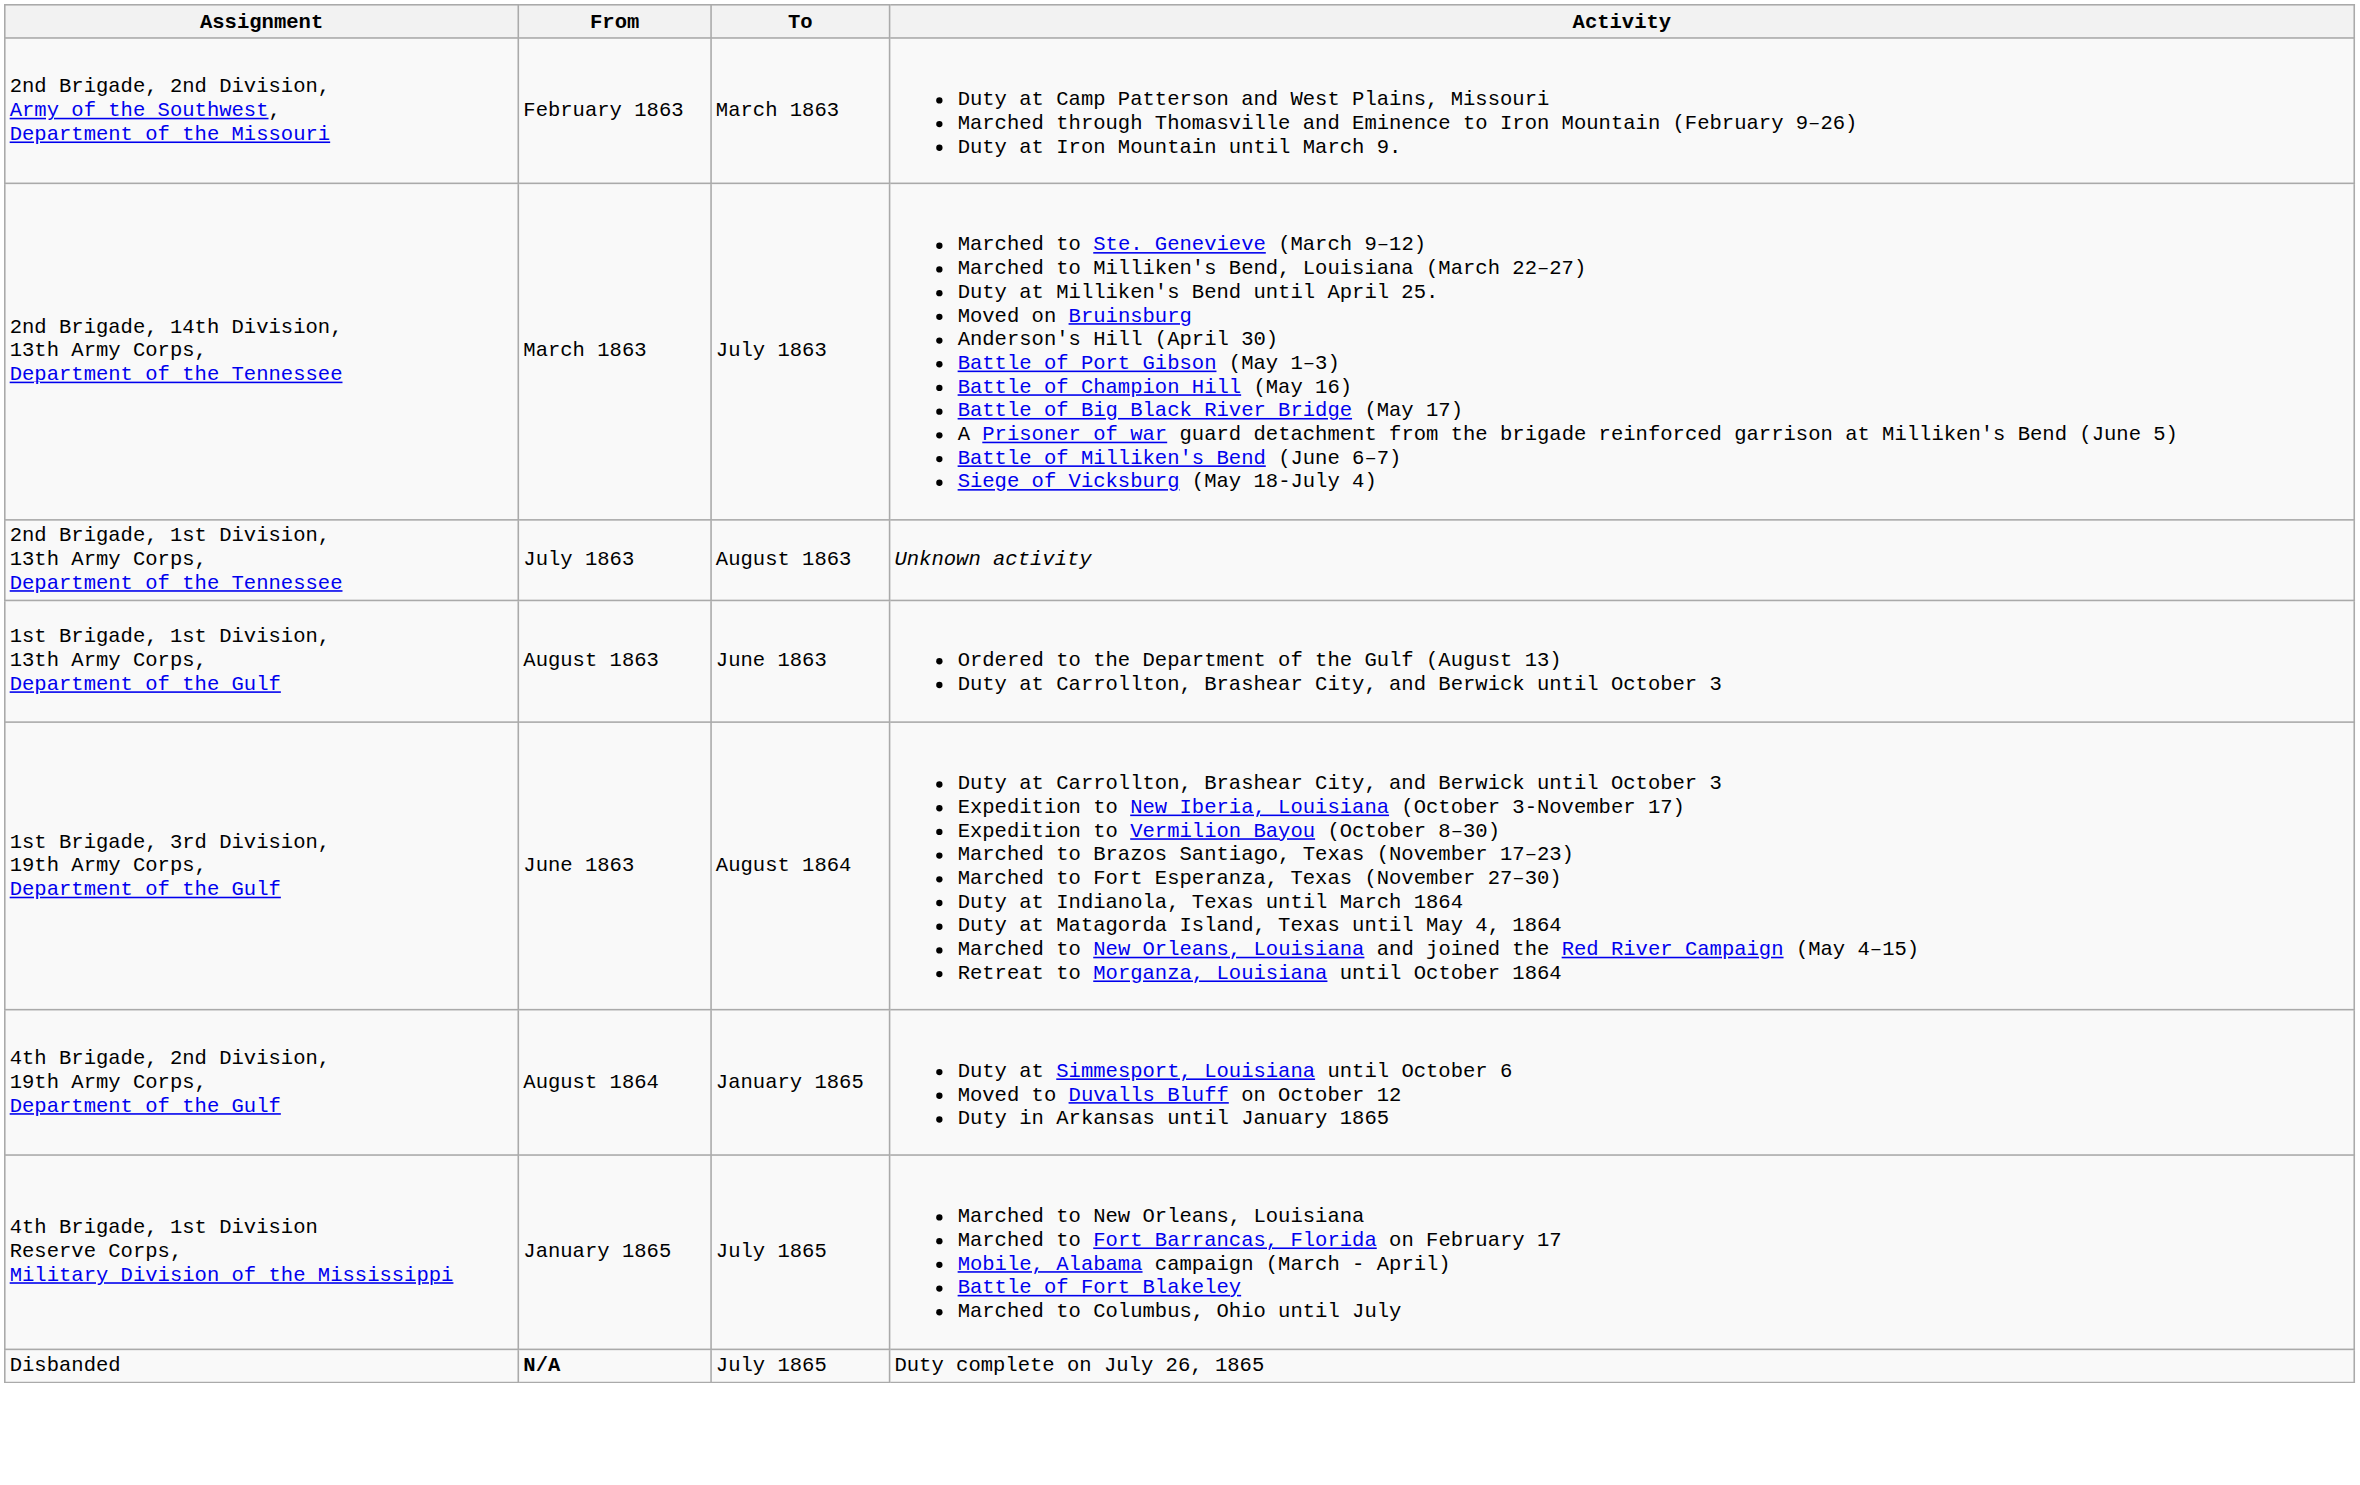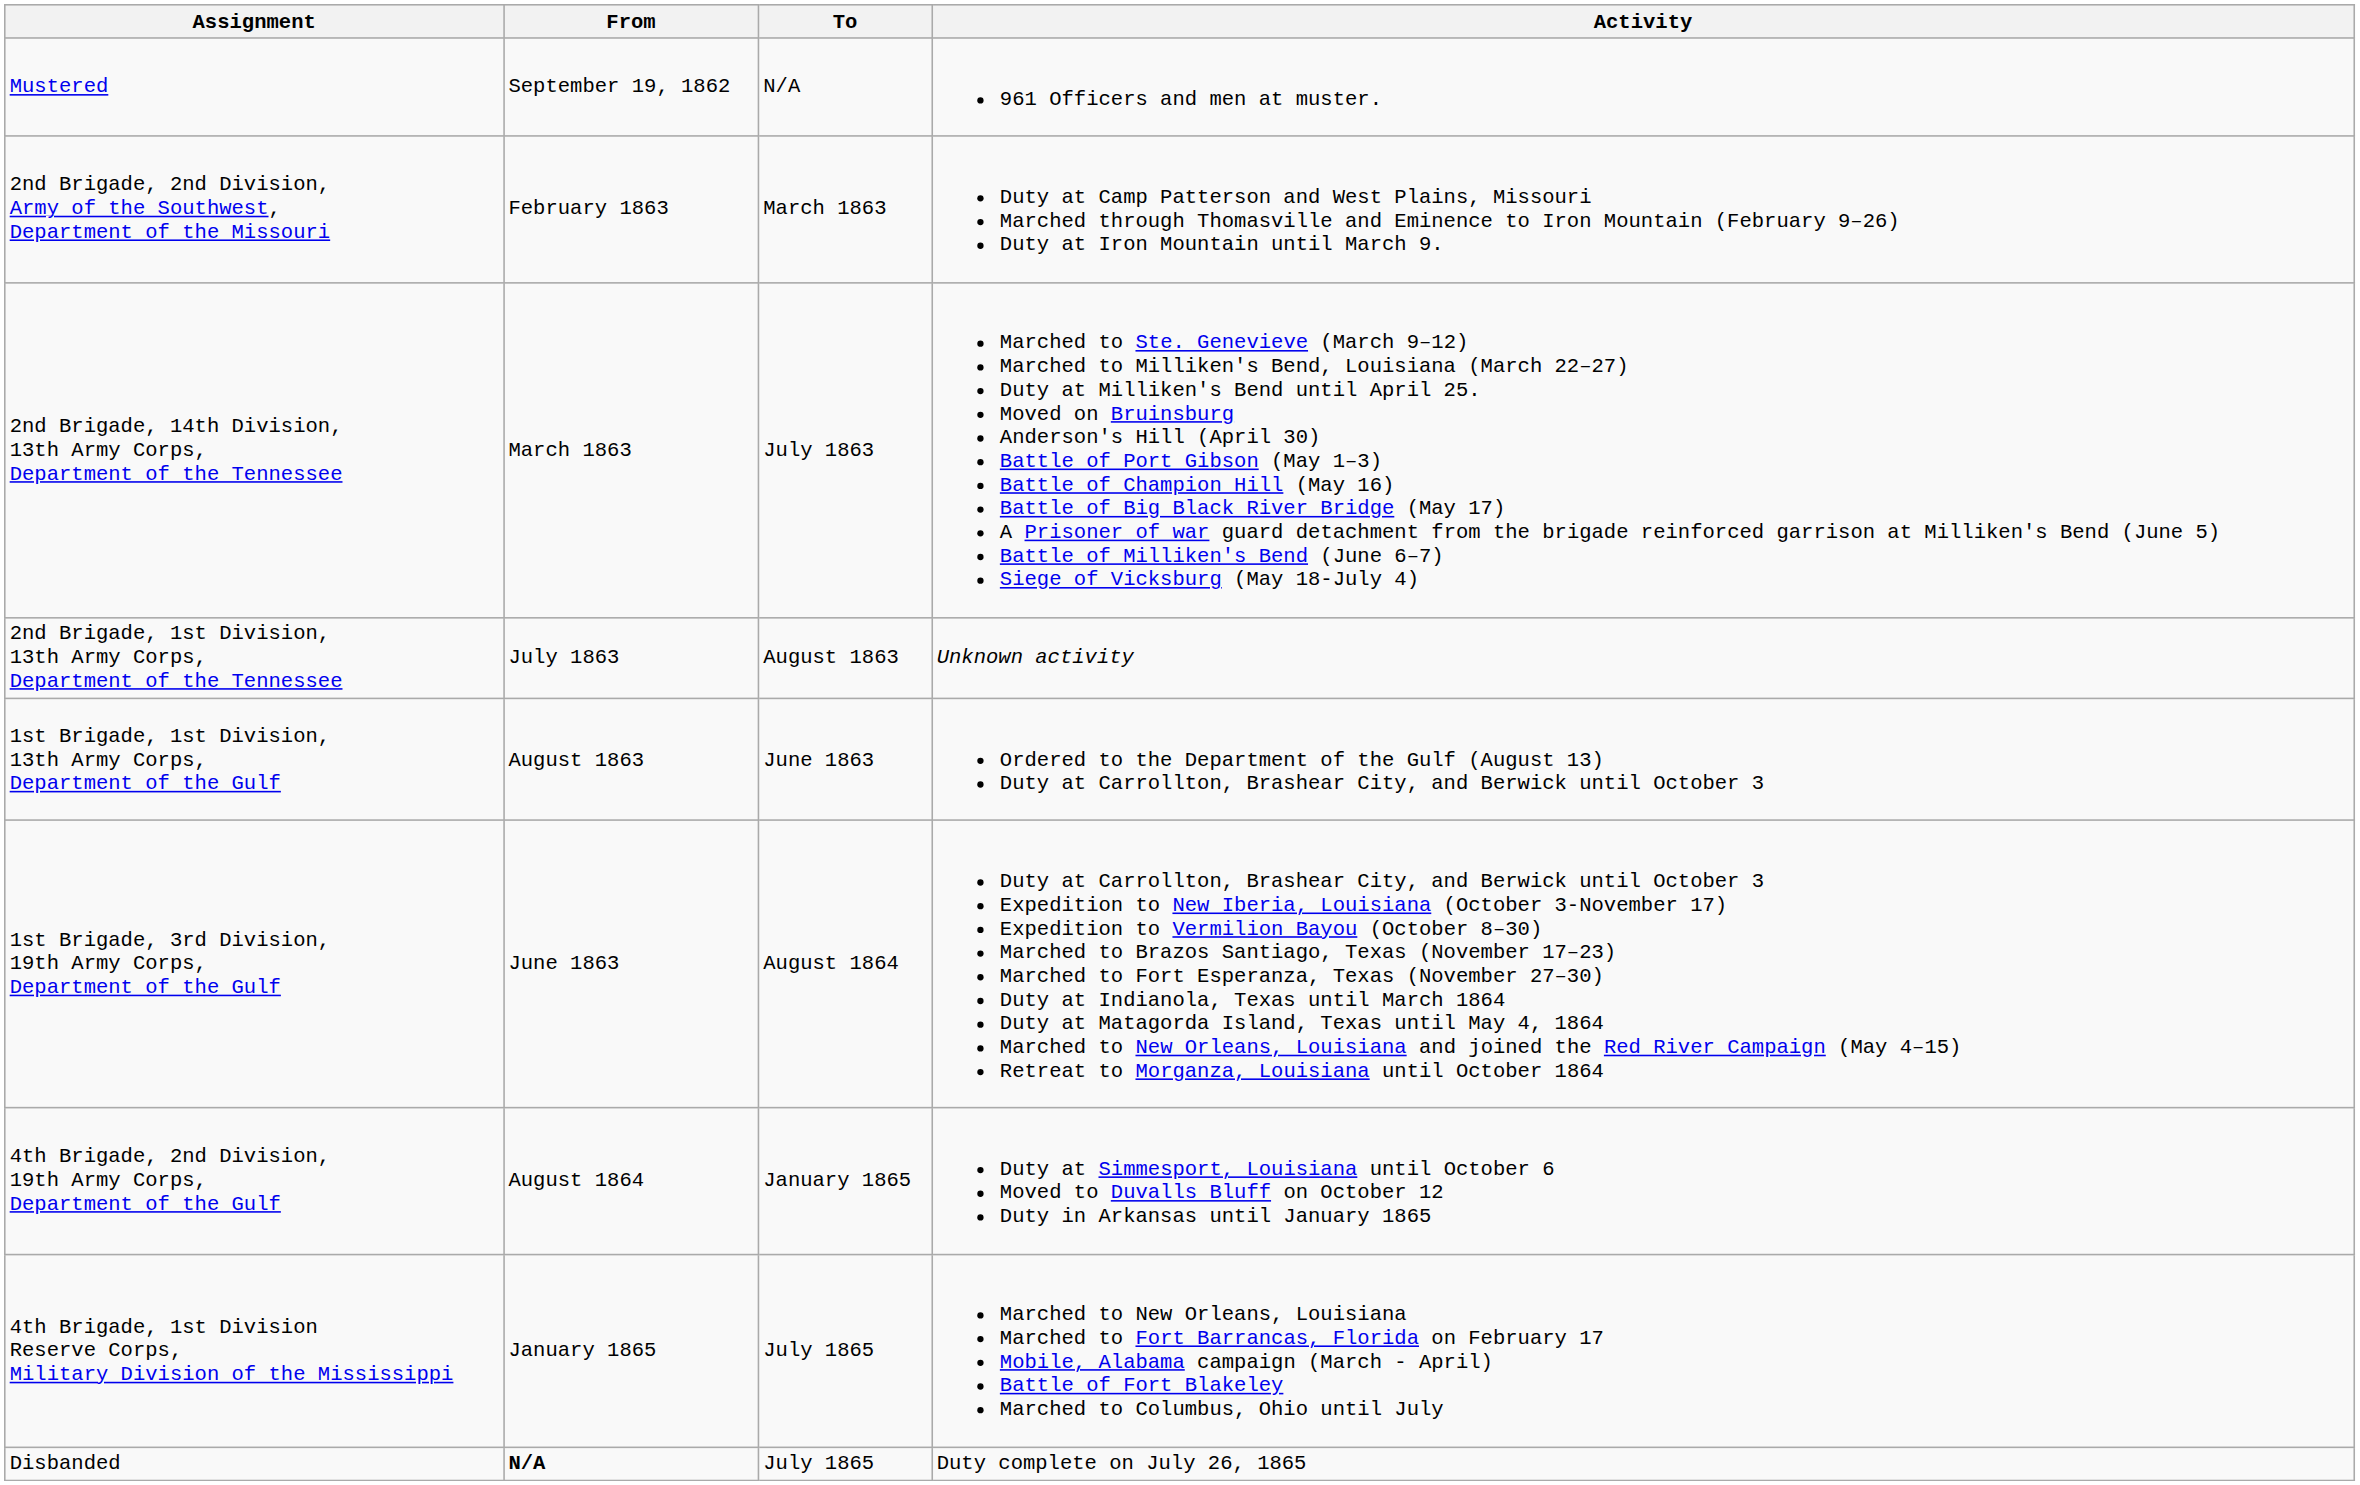+ row: Mustered | September 19, 1862 | N/A | 961 Officers and men at muster.
